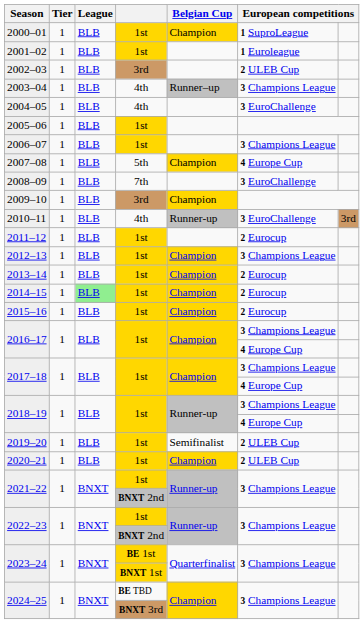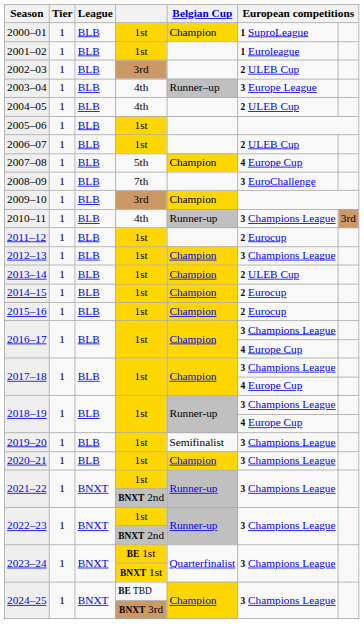2003–04 | column 6: 3 Champions League -> 3 Europe League
2004–05 | column 6: 3 EuroChallenge -> 2 ULEB Cup
2006–07 | column 6: 3 Champions League -> 2 ULEB Cup
2010–11 | column 6: 3 EuroChallenge -> 3 Champions League
2013–14 | column 6: 2 Eurocup -> 2 ULEB Cup
2014–15 | League: lightgreen background -> no background
2019–20 | column 6: 2 ULEB Cup -> 3 Champions League
2020–21 | column 6: 2 ULEB Cup -> 3 Champions League
